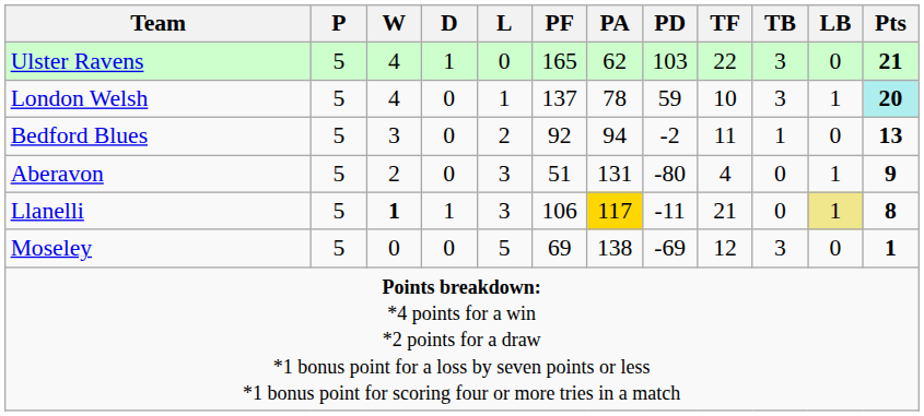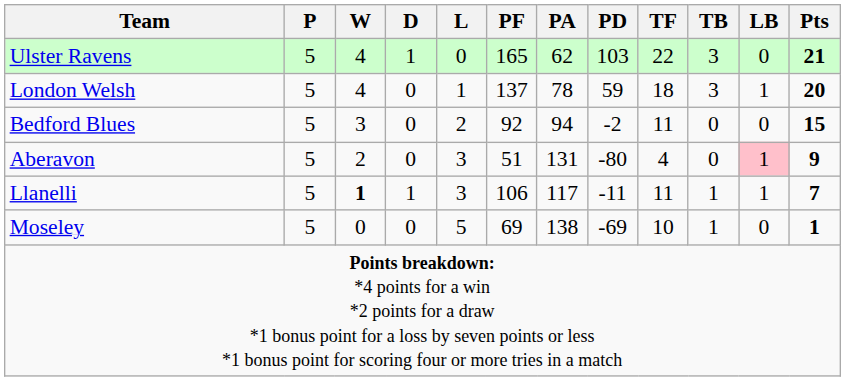London Welsh | TF: 10 -> 18
London Welsh | Pts: paleturquoise background -> no background
Bedford Blues | TB: 1 -> 0
Bedford Blues | Pts: 13 -> 15
Aberavon | LB: no background -> pink background
Llanelli | PA: gold background -> no background
Llanelli | TF: 21 -> 11
Llanelli | TB: 0 -> 1
Llanelli | LB: khaki background -> no background
Llanelli | Pts: 8 -> 7
Moseley | TF: 12 -> 10
Moseley | TB: 3 -> 1
